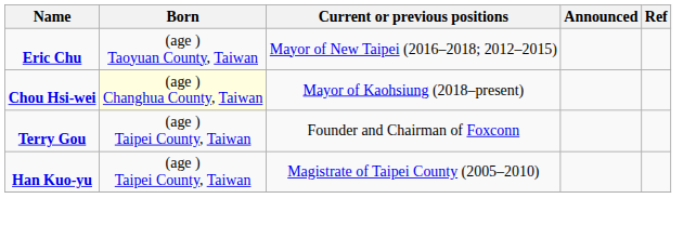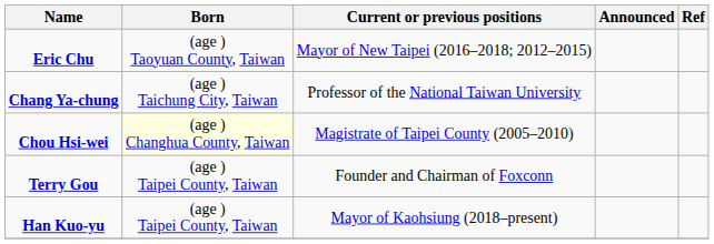+ row: Chang Ya-chung | (age ) Taichung City, Taiwan | Professor of the National Taiwan University
Chou Hsi-wei | Current or previous positions: Mayor of Kaohsiung (2018–present) -> Magistrate of Taipei County (2005–2010)
Han Kuo-yu | Current or previous positions: Magistrate of Taipei County (2005–2010) -> Mayor of Kaohsiung (2018–present)
